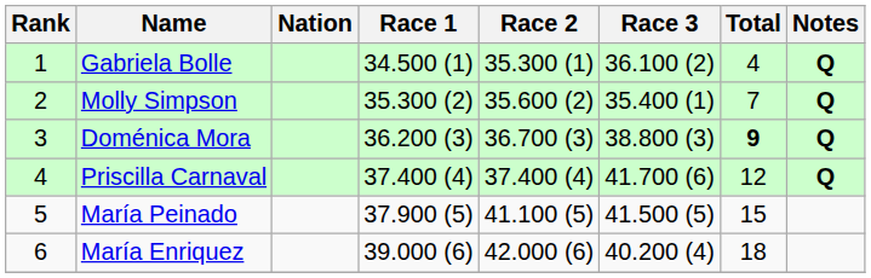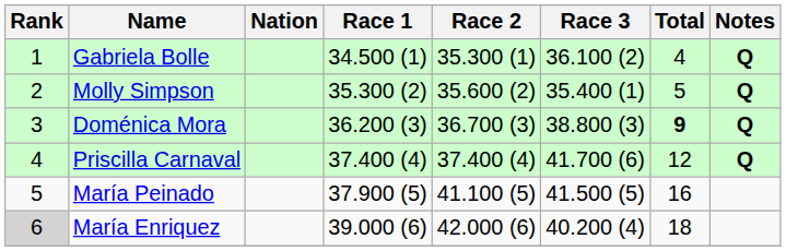Molly Simpson | Total: 7 -> 5
María Peinado | Total: 15 -> 16
María Enriquez | Rank: no background -> lightgrey background
